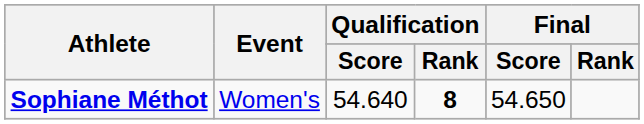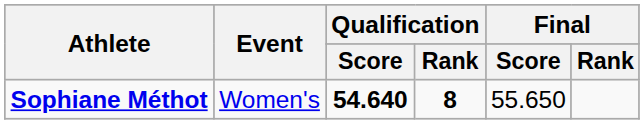Sophiane Méthot | Qualification / Score: normal -> bold
Sophiane Méthot | Final / Score: 54.650 -> 55.650
